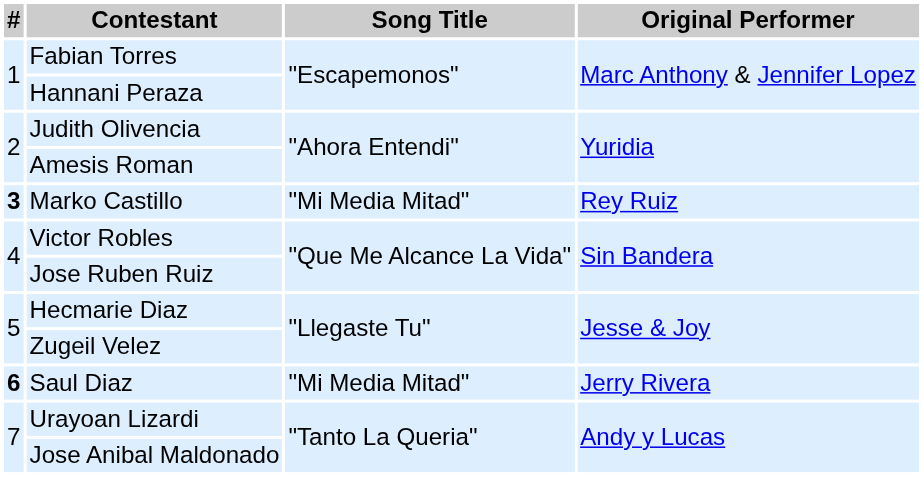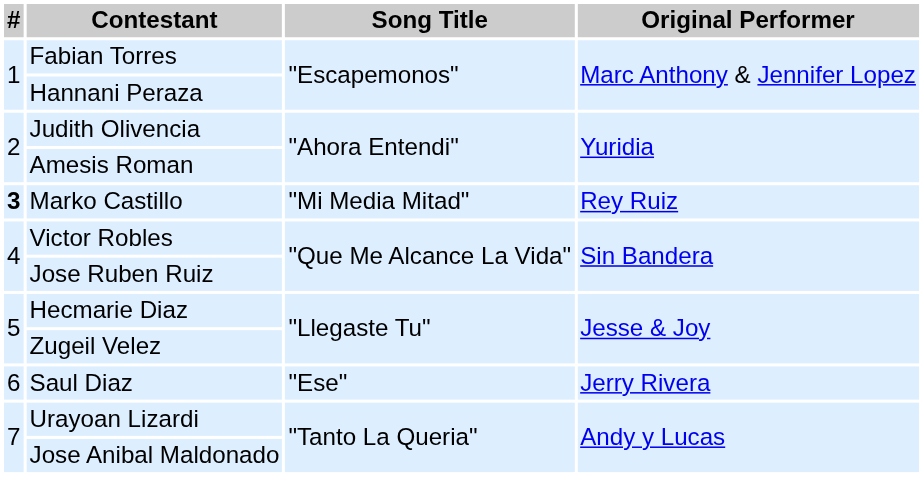Saul Diaz | #: bold -> normal
Saul Diaz | Song Title: "Mi Media Mitad" -> "Ese"
